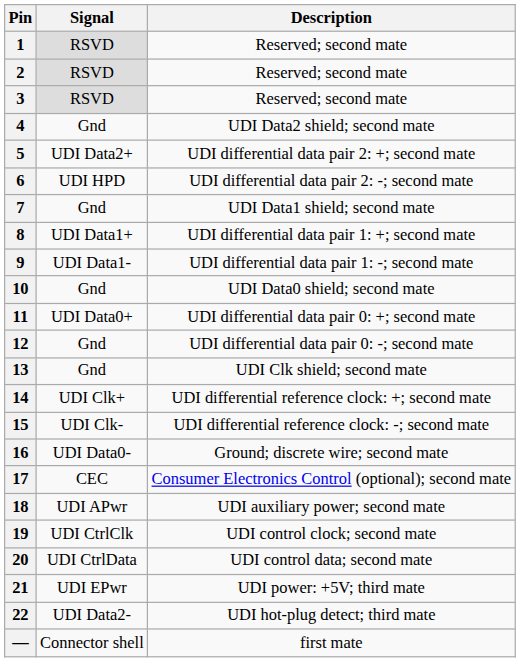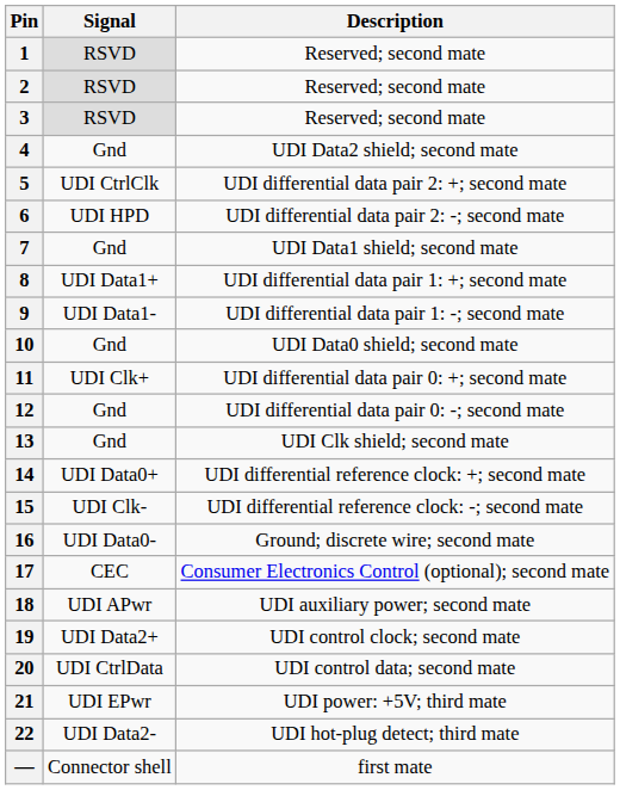5 | Signal: UDI Data2+ -> UDI CtrlClk
11 | Signal: UDI Data0+ -> UDI Clk+
14 | Signal: UDI Clk+ -> UDI Data0+
19 | Signal: UDI CtrlClk -> UDI Data2+
